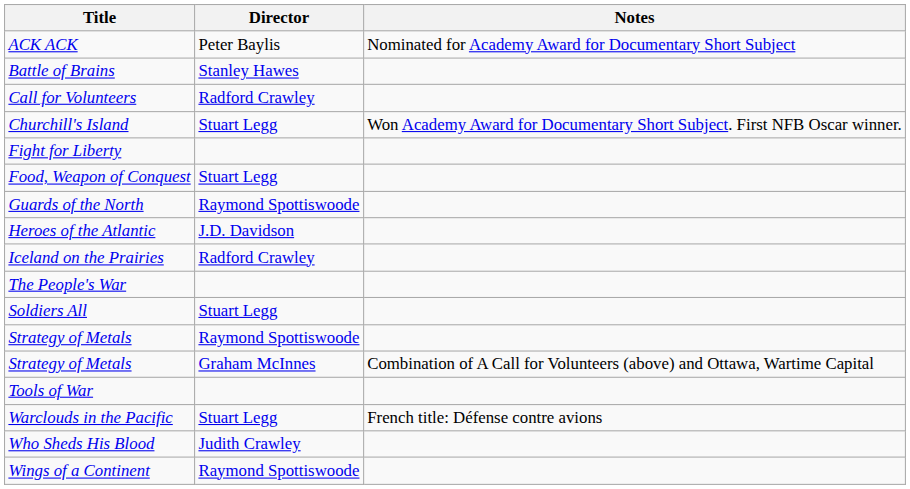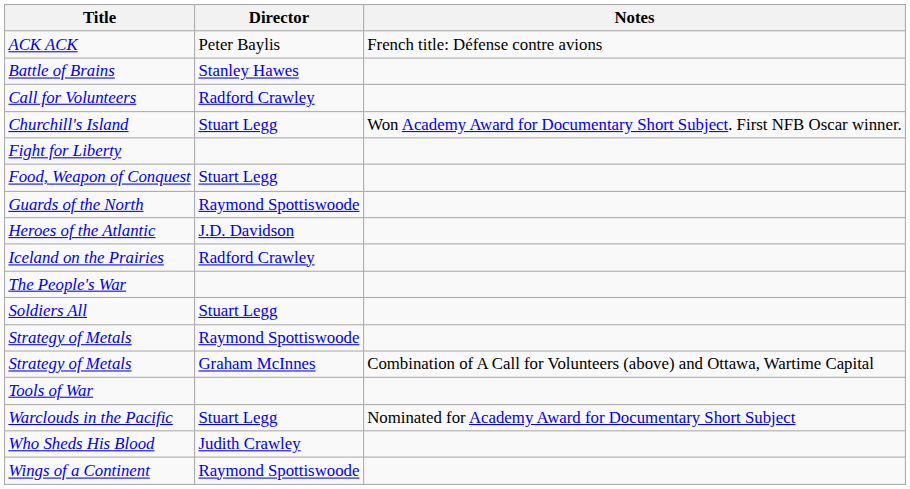ACK ACK | Notes: Nominated for Academy Award for Documentary Short Subject -> French title: Défense contre avions
Warclouds in the Pacific | Notes: French title: Défense contre avions -> Nominated for Academy Award for Documentary Short Subject
